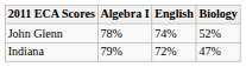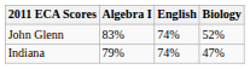John Glenn | Algebra I: 78% -> 83%
Indiana | English: 72% -> 74%
